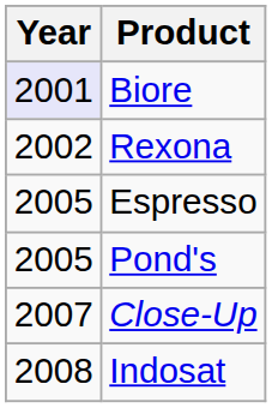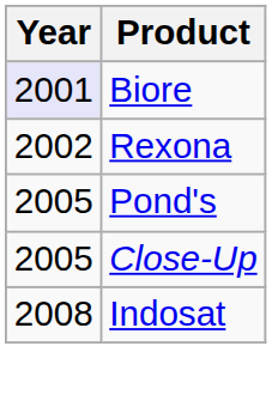- row: 2005 | Espresso
Close-Up | Year: 2007 -> 2005
